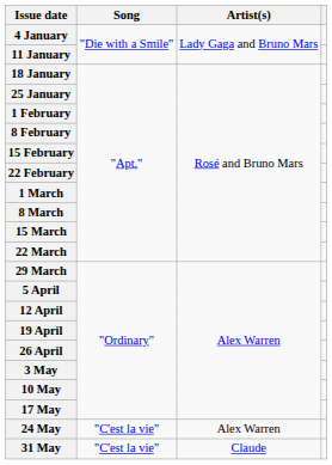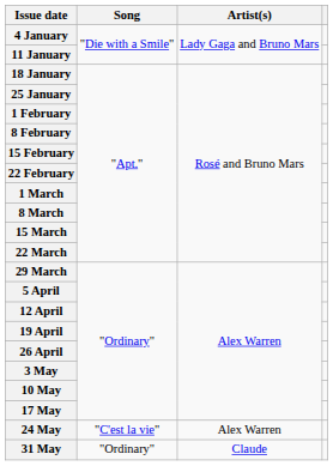31 May | Song: "C'est la vie" -> "Ordinary"
